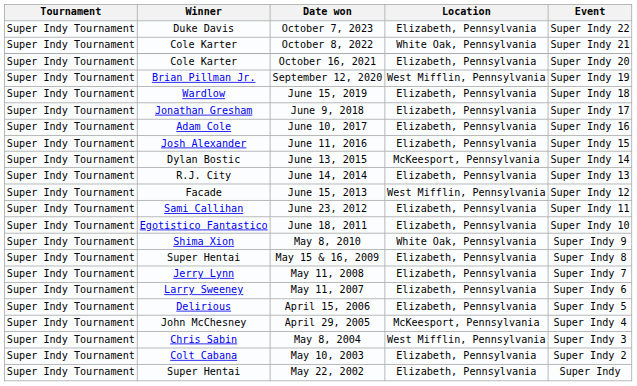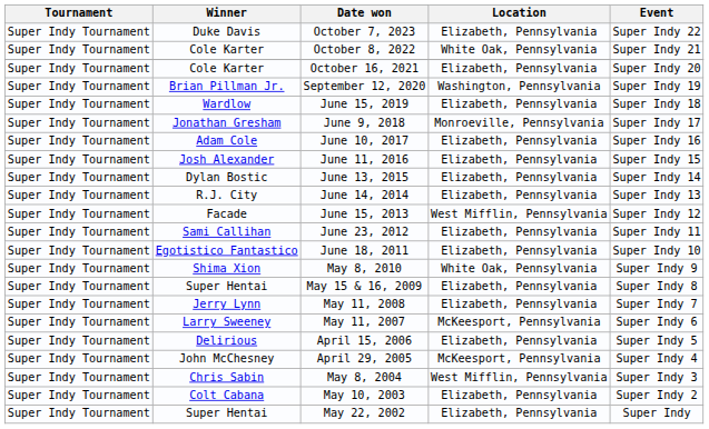September 12, 2020 | Location: West Mifflin, Pennsylvania -> Washington, Pennsylvania
June 9, 2018 | Location: Elizabeth, Pennsylvania -> Monroeville, Pennsylvania
June 13, 2015 | Location: McKeesport, Pennsylvania -> Elizabeth, Pennsylvania
May 11, 2007 | Location: Elizabeth, Pennsylvania -> McKeesport, Pennsylvania
